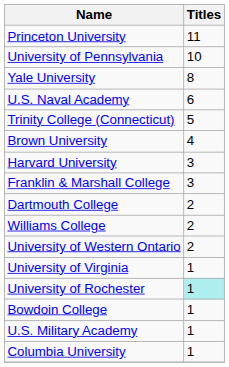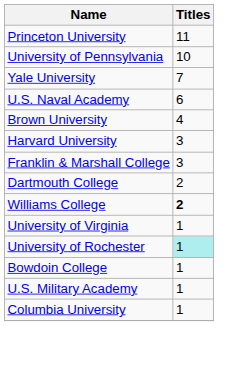Yale University | Titles: 8 -> 7
- row: Trinity College (Connecticut) | 5
Williams College | Titles: normal -> bold
- row: University of Western Ontario | 2
